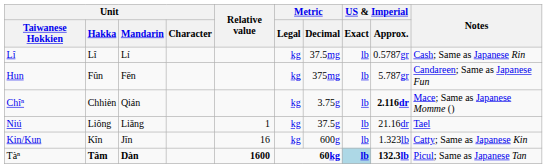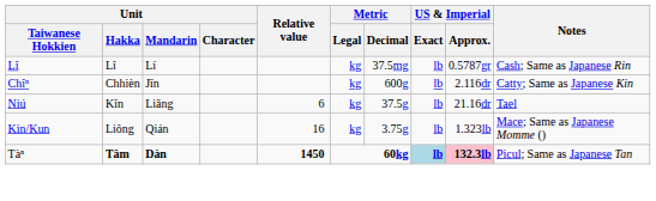- row: Hun | Fûn | Fēn | kg | 375mg | lb | 5.787gr | Candareen; Same as Japanese Fun
Chîⁿ | Unit / Mandarin: Qián -> Jīn
Chîⁿ | Metric / Decimal: 3.75g -> 600g
Chîⁿ | US & Imperial / Approx.: bold -> normal
Chîⁿ | Notes: Mace; Same as Japanese Momme () -> Catty; Same as Japanese Kin
Niú | Unit / Hakka: Liông -> Kîn
Niú | Relative value: 1 -> 6
Kin/Kun | Unit / Hakka: Kîn -> Liông
Kin/Kun | Unit / Mandarin: Jīn -> Qián
Kin/Kun | Metric / Decimal: 600g -> 3.75g
Kin/Kun | Notes: Catty; Same as Japanese Kin -> Mace; Same as Japanese Momme ()
Tàⁿ | Relative value: 1600 -> 1450
Tàⁿ | US & Imperial / Approx.: no background -> pink background
